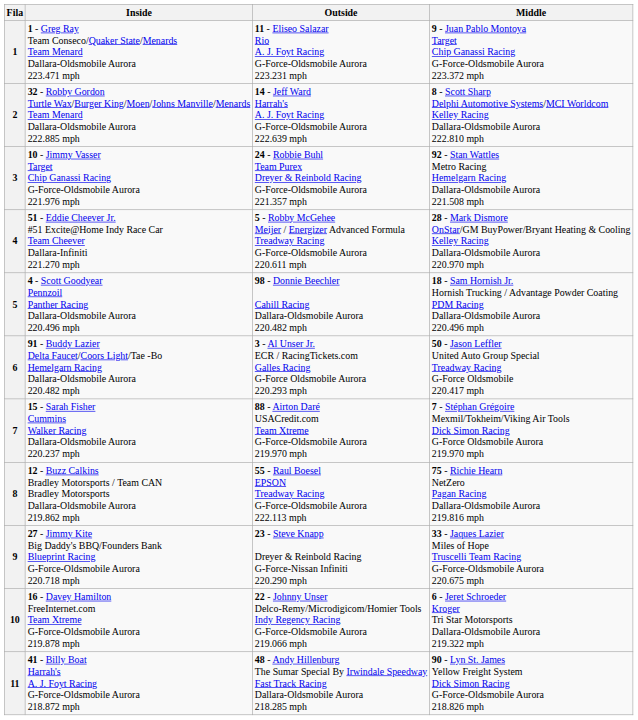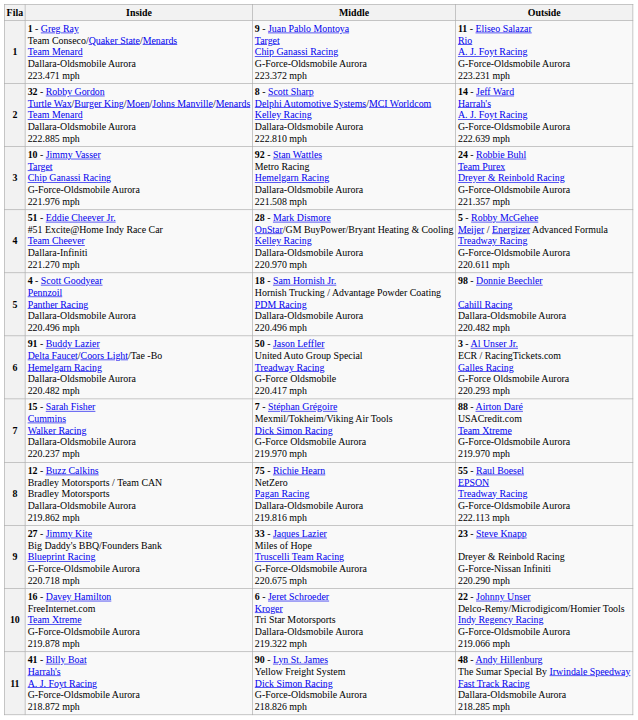columns swapped: Middle <-> Outside
